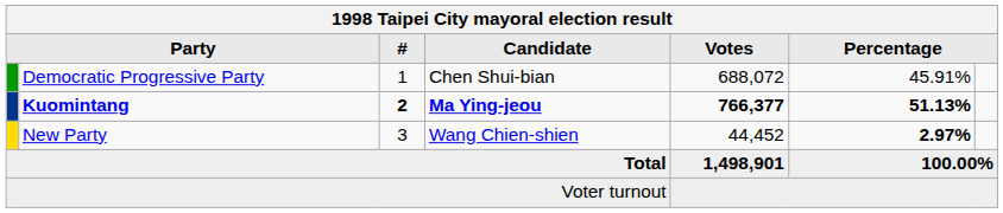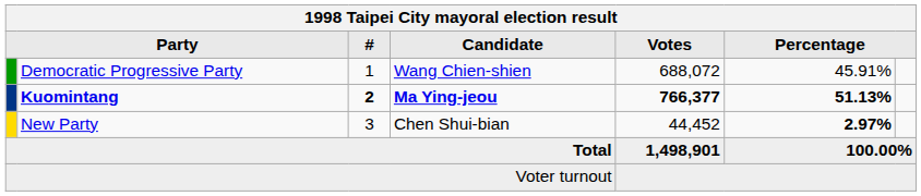Democratic Progressive Party | Candidate: Chen Shui-bian -> Wang Chien-shien
New Party | Candidate: Wang Chien-shien -> Chen Shui-bian
